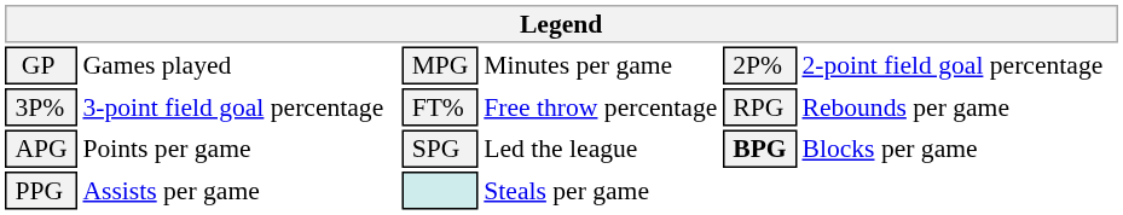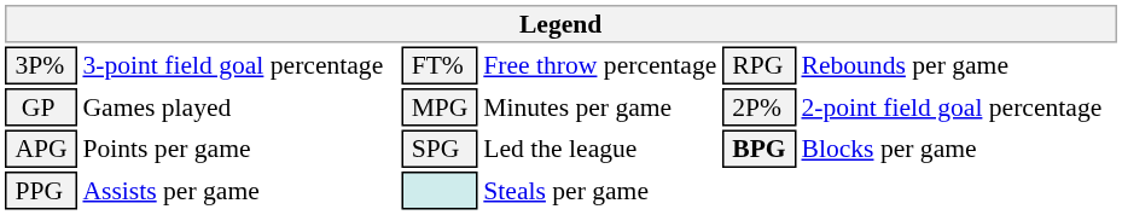rows swapped: GP <-> 3P%
